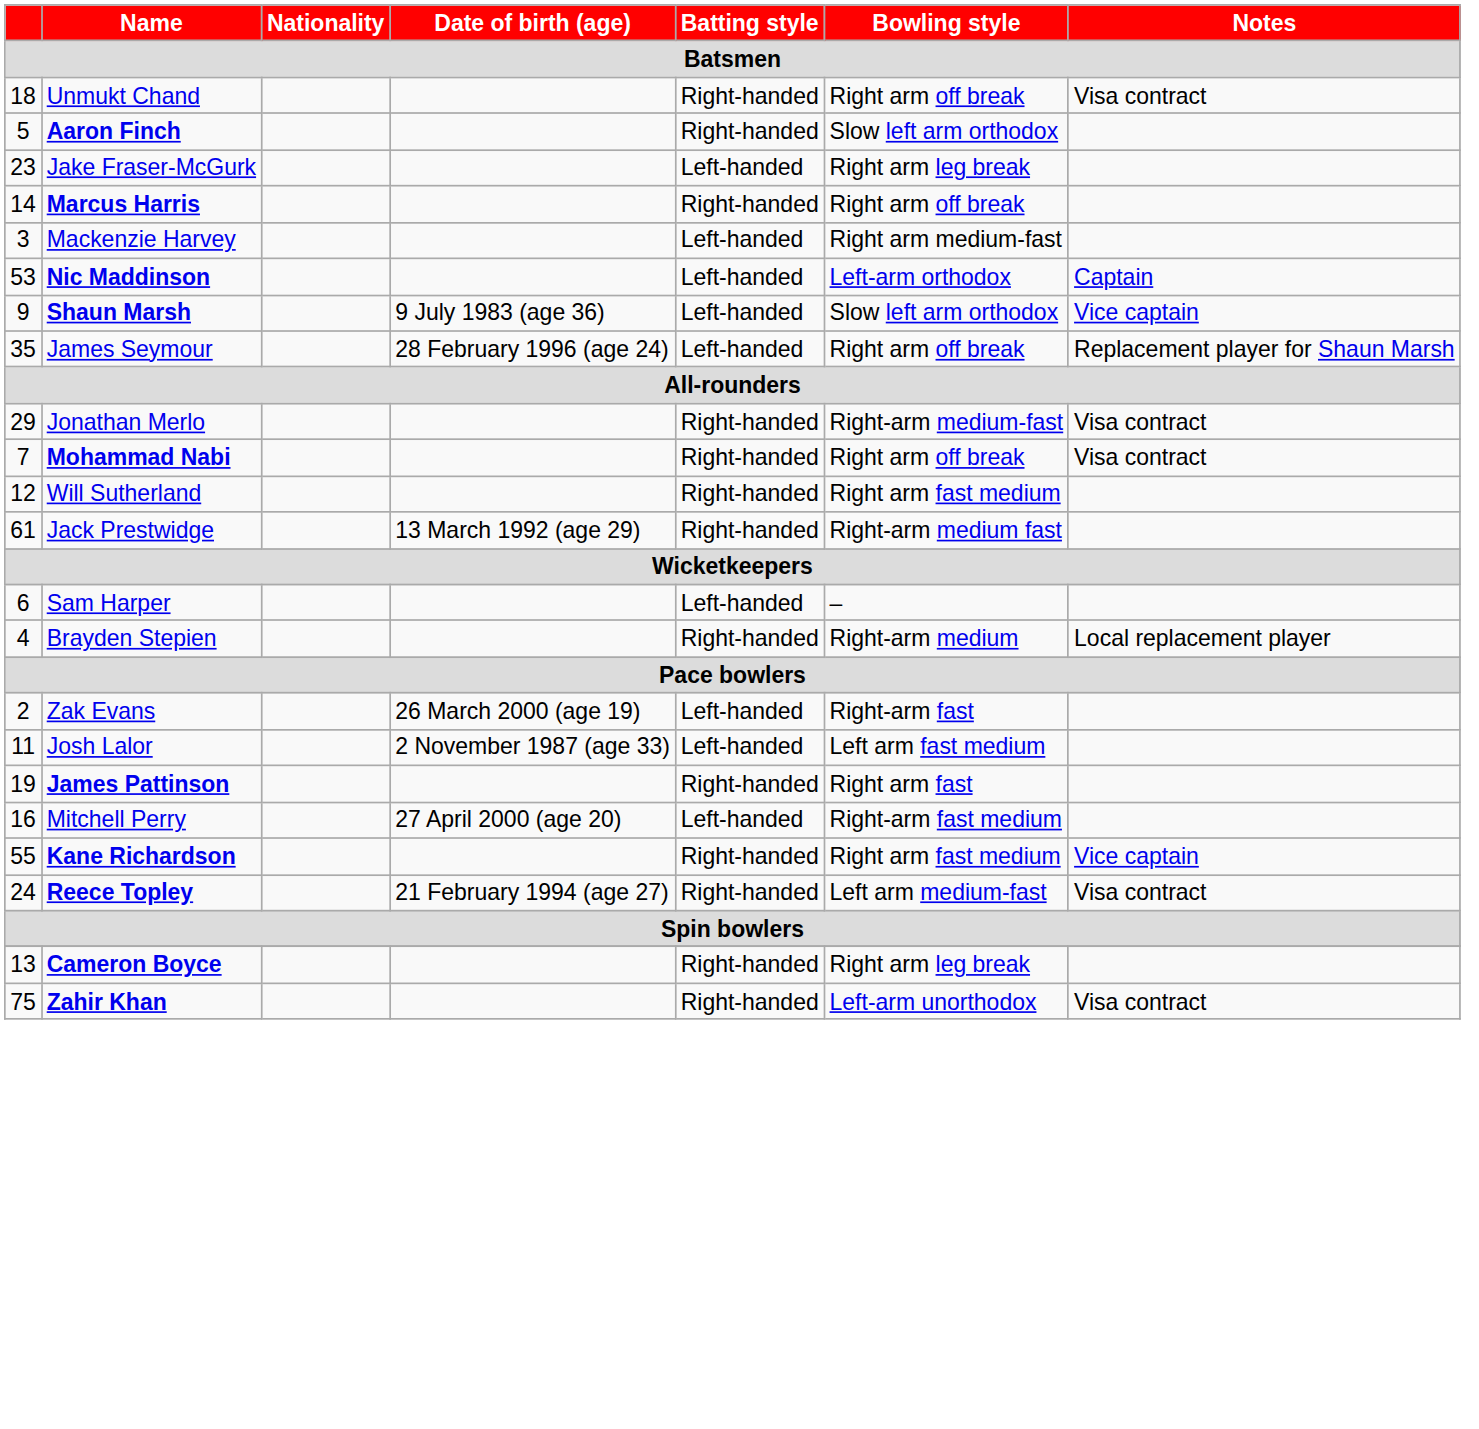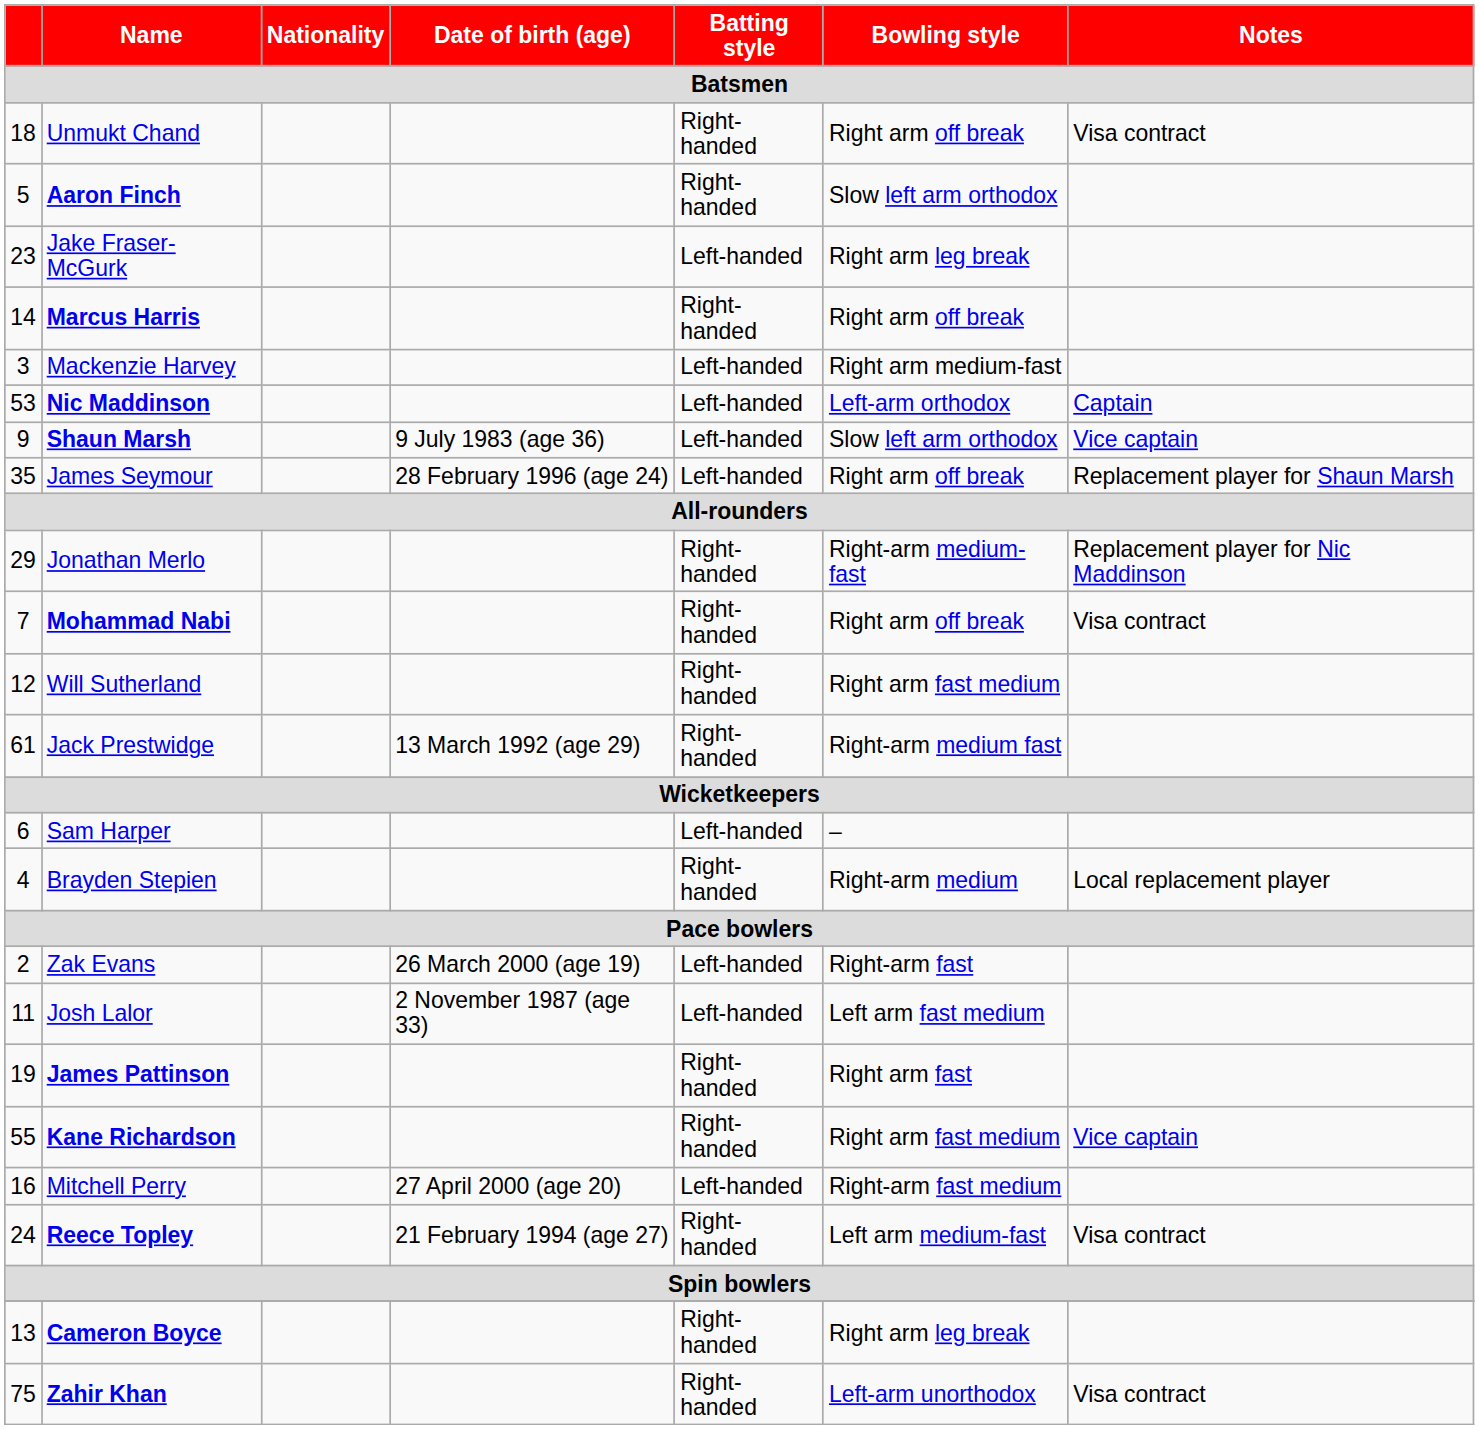Jonathan Merlo | Notes: Visa contract -> Replacement player for Nic Maddinson
rows swapped: Mitchell Perry <-> Kane Richardson
